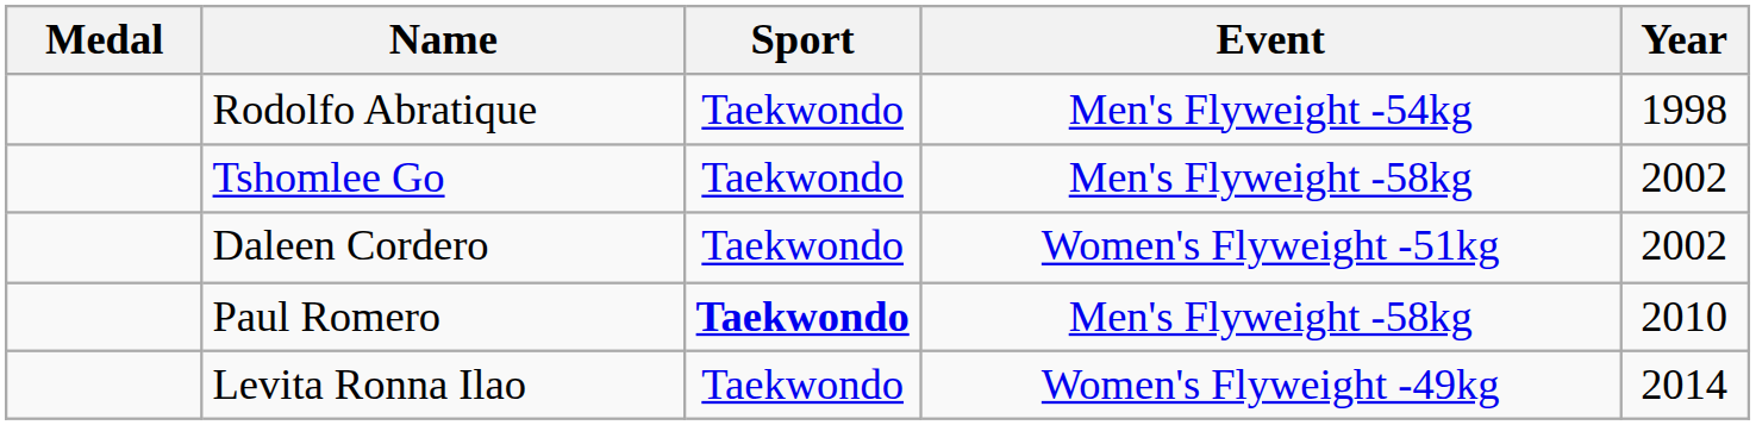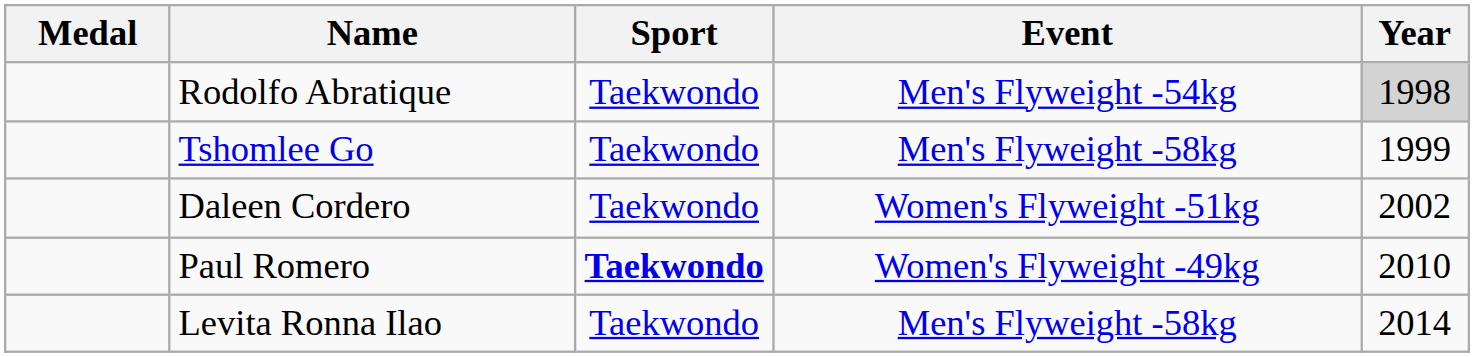Rodolfo Abratique | Year: no background -> lightgrey background
Tshomlee Go | Year: 2002 -> 1999
Paul Romero | Event: Men's Flyweight -58kg -> Women's Flyweight -49kg
Levita Ronna Ilao | Event: Women's Flyweight -49kg -> Men's Flyweight -58kg
